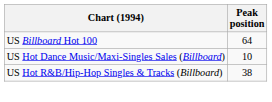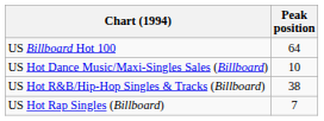+ row: US Hot Rap Singles (Billboard) | 7
